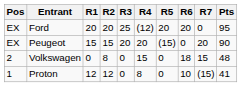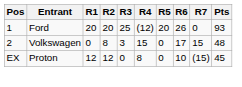Ford | Pos: EX -> 1
Ford | R6: 20 -> 26
Ford | Pts: 95 -> 93
- row: EX | Peugeot | 15 | 15 | 20 | 20 | (15) | 0 | 20 | 90
Volkswagen | R3: 0 -> 3
Volkswagen | R6: 18 -> 17
Proton | Pos: 1 -> EX
Proton | Pts: 41 -> 45
